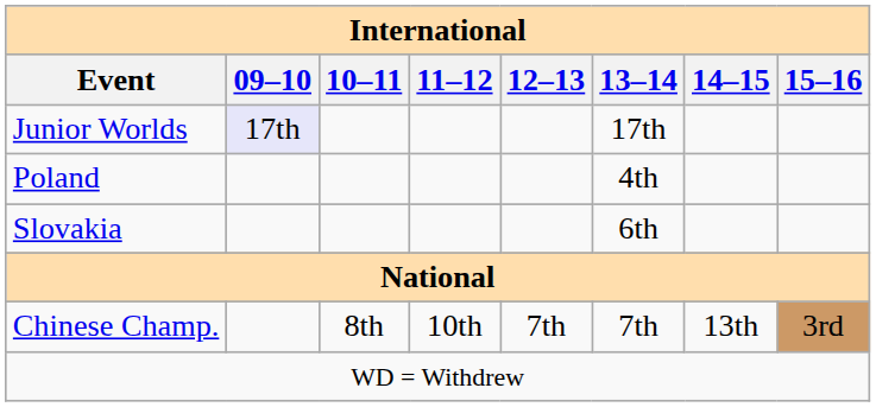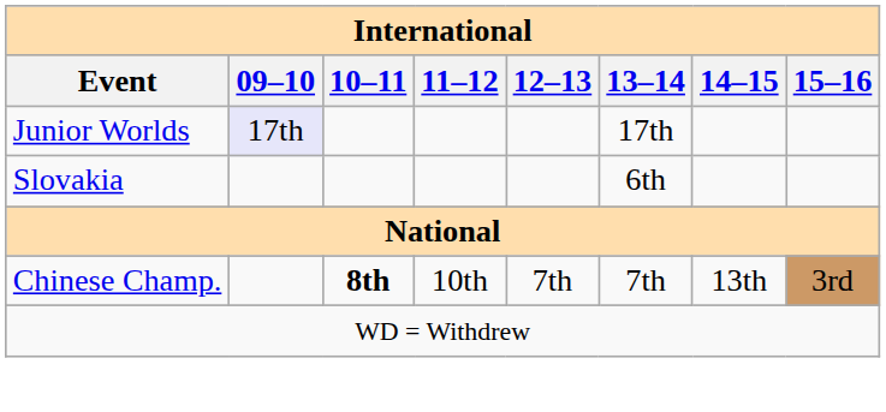- row: Poland | 4th
Chinese Champ. | 10–11: normal -> bold
